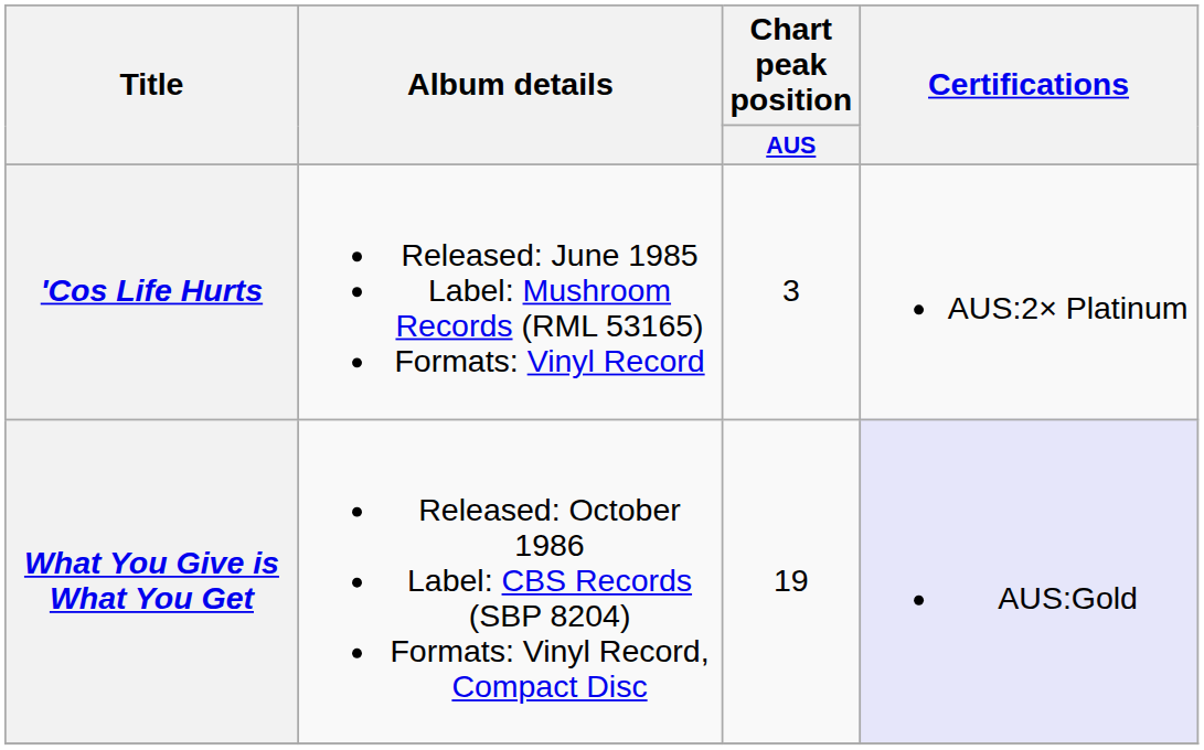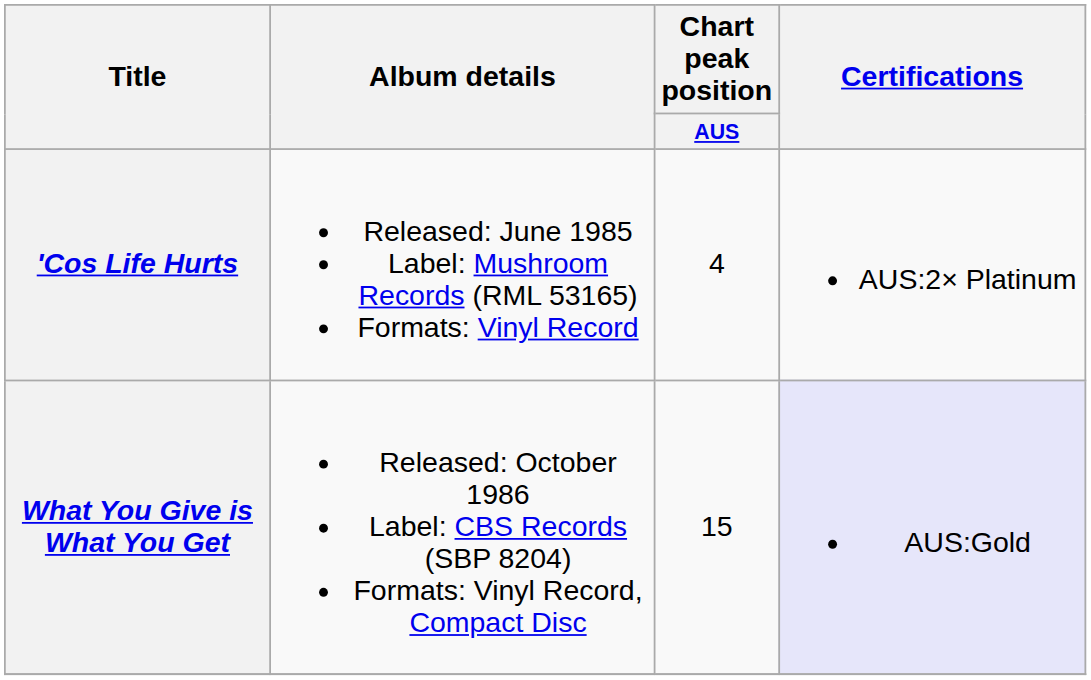'Cos Life Hurts | Chart peak position / AUS: 3 -> 4
What You Give is What You Get | Chart peak position / AUS: 19 -> 15
